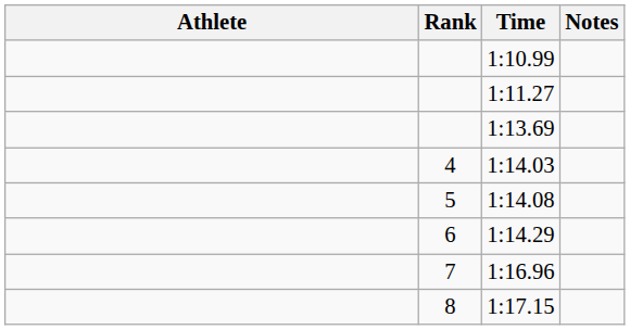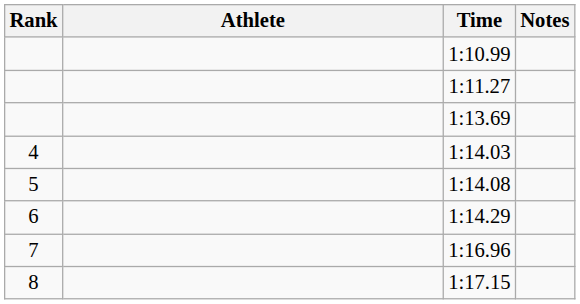columns swapped: Rank <-> Athlete
